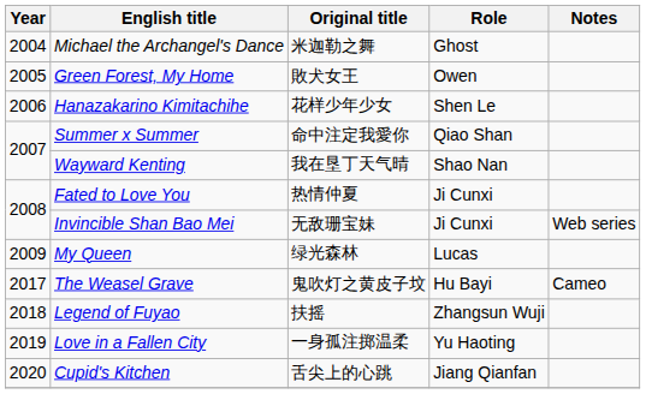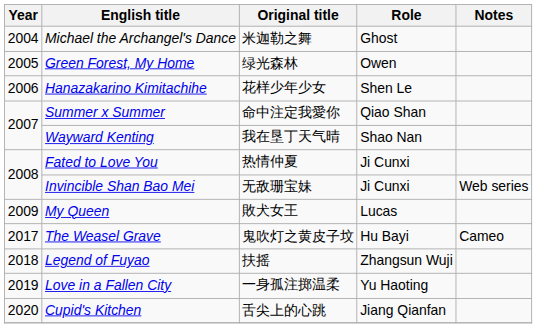Green Forest, My Home | Original title: 敗犬女王 -> 绿光森林
My Queen | Original title: 绿光森林 -> 敗犬女王
